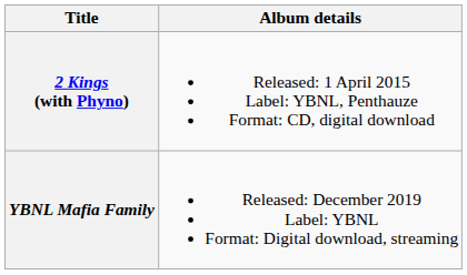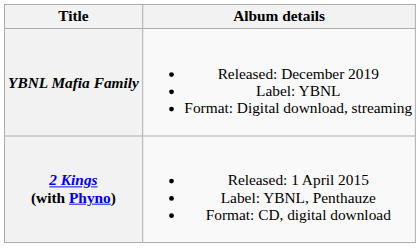rows swapped: 2 Kings (with Phyno) <-> YBNL Mafia Family
